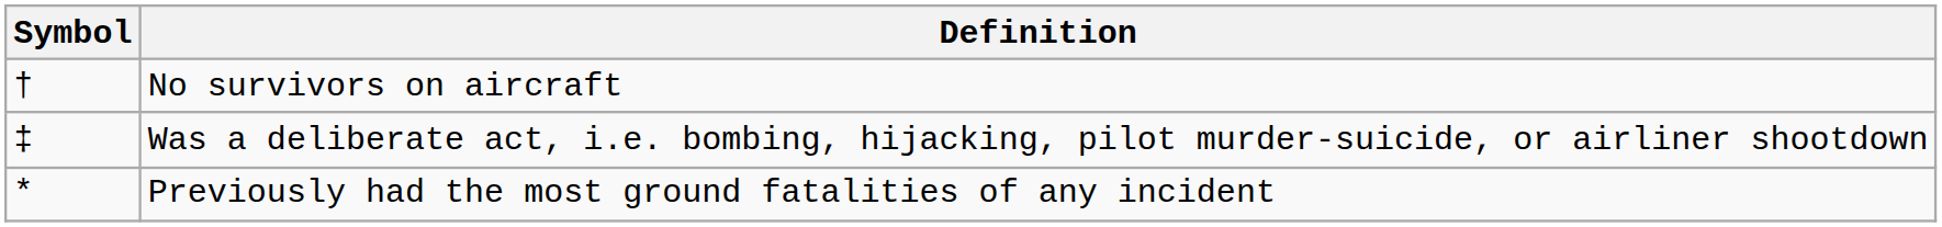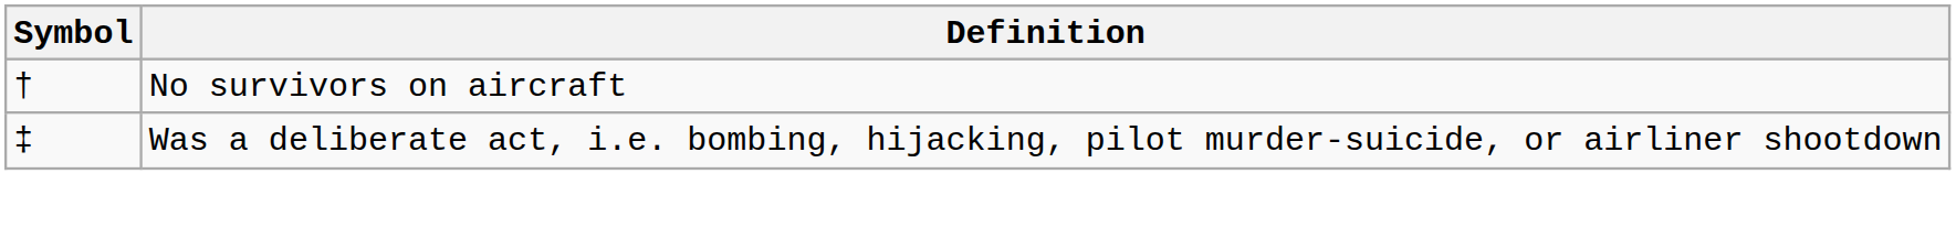- row: * | Previously had the most ground fatalities of any incident
